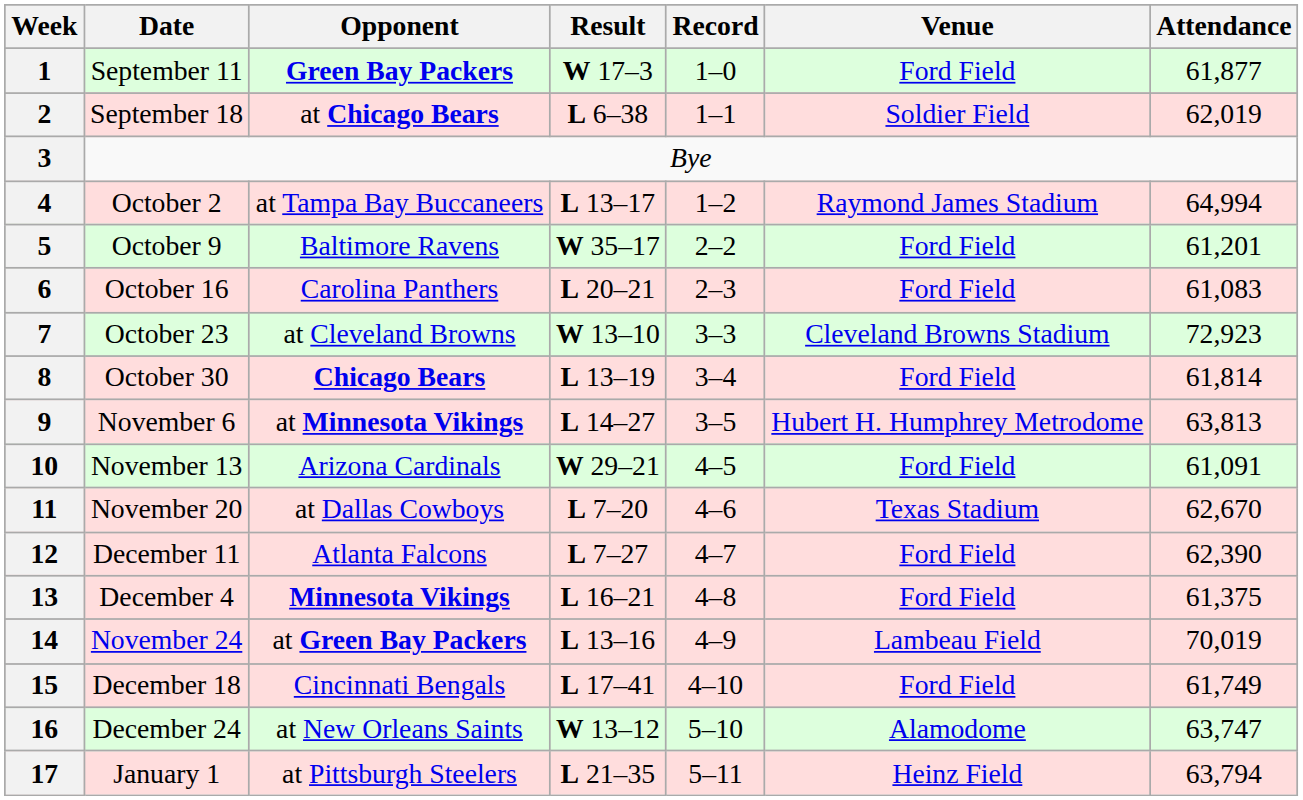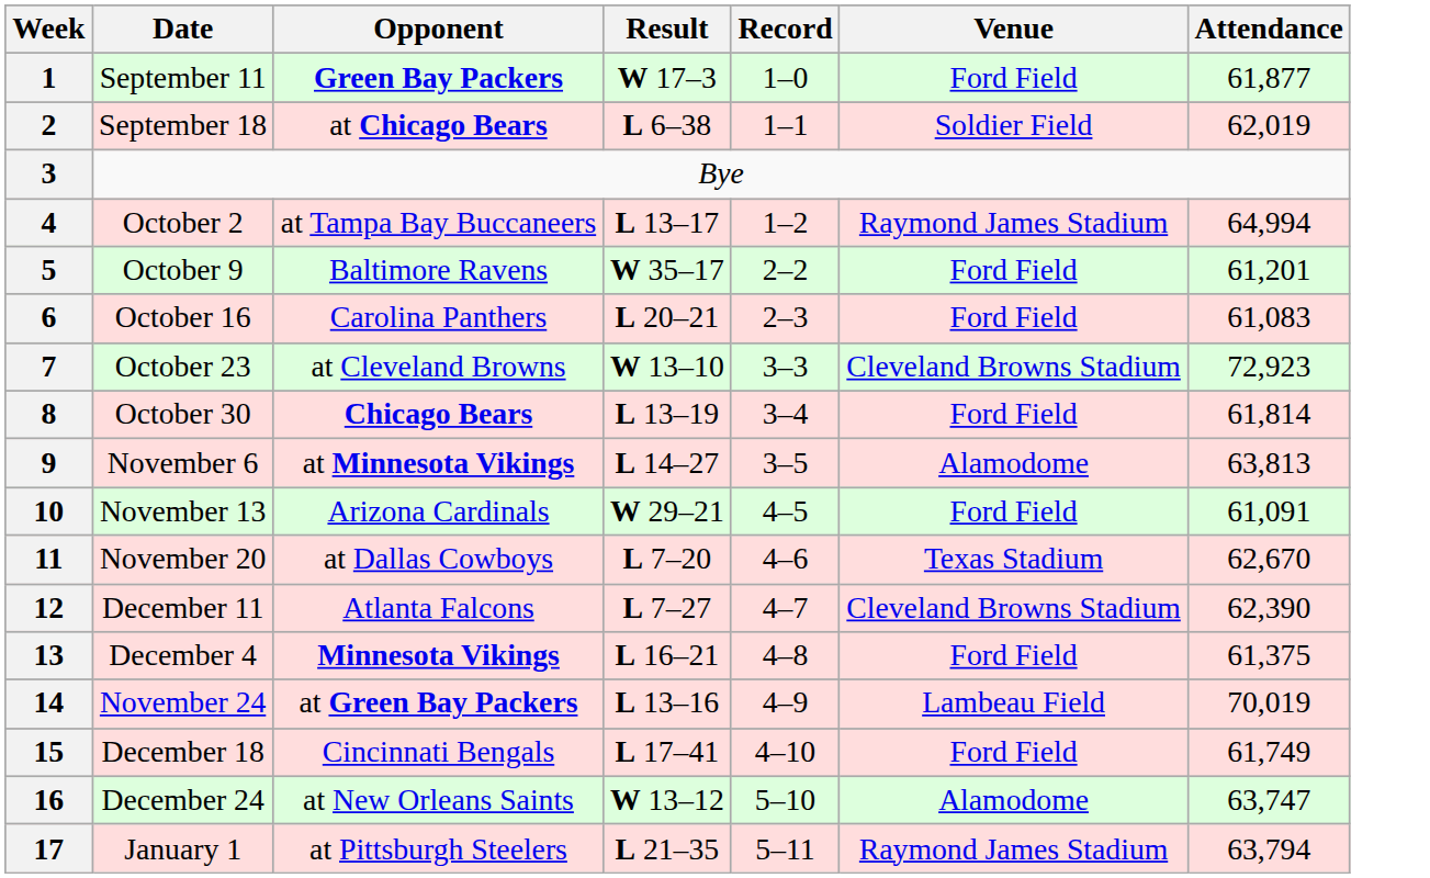9 | Venue: Hubert H. Humphrey Metrodome -> Alamodome
12 | Venue: Ford Field -> Cleveland Browns Stadium
17 | Venue: Heinz Field -> Raymond James Stadium
